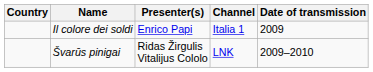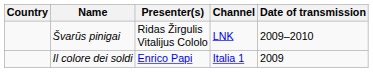rows swapped: Il colore dei soldi <-> Švarūs pinigai
